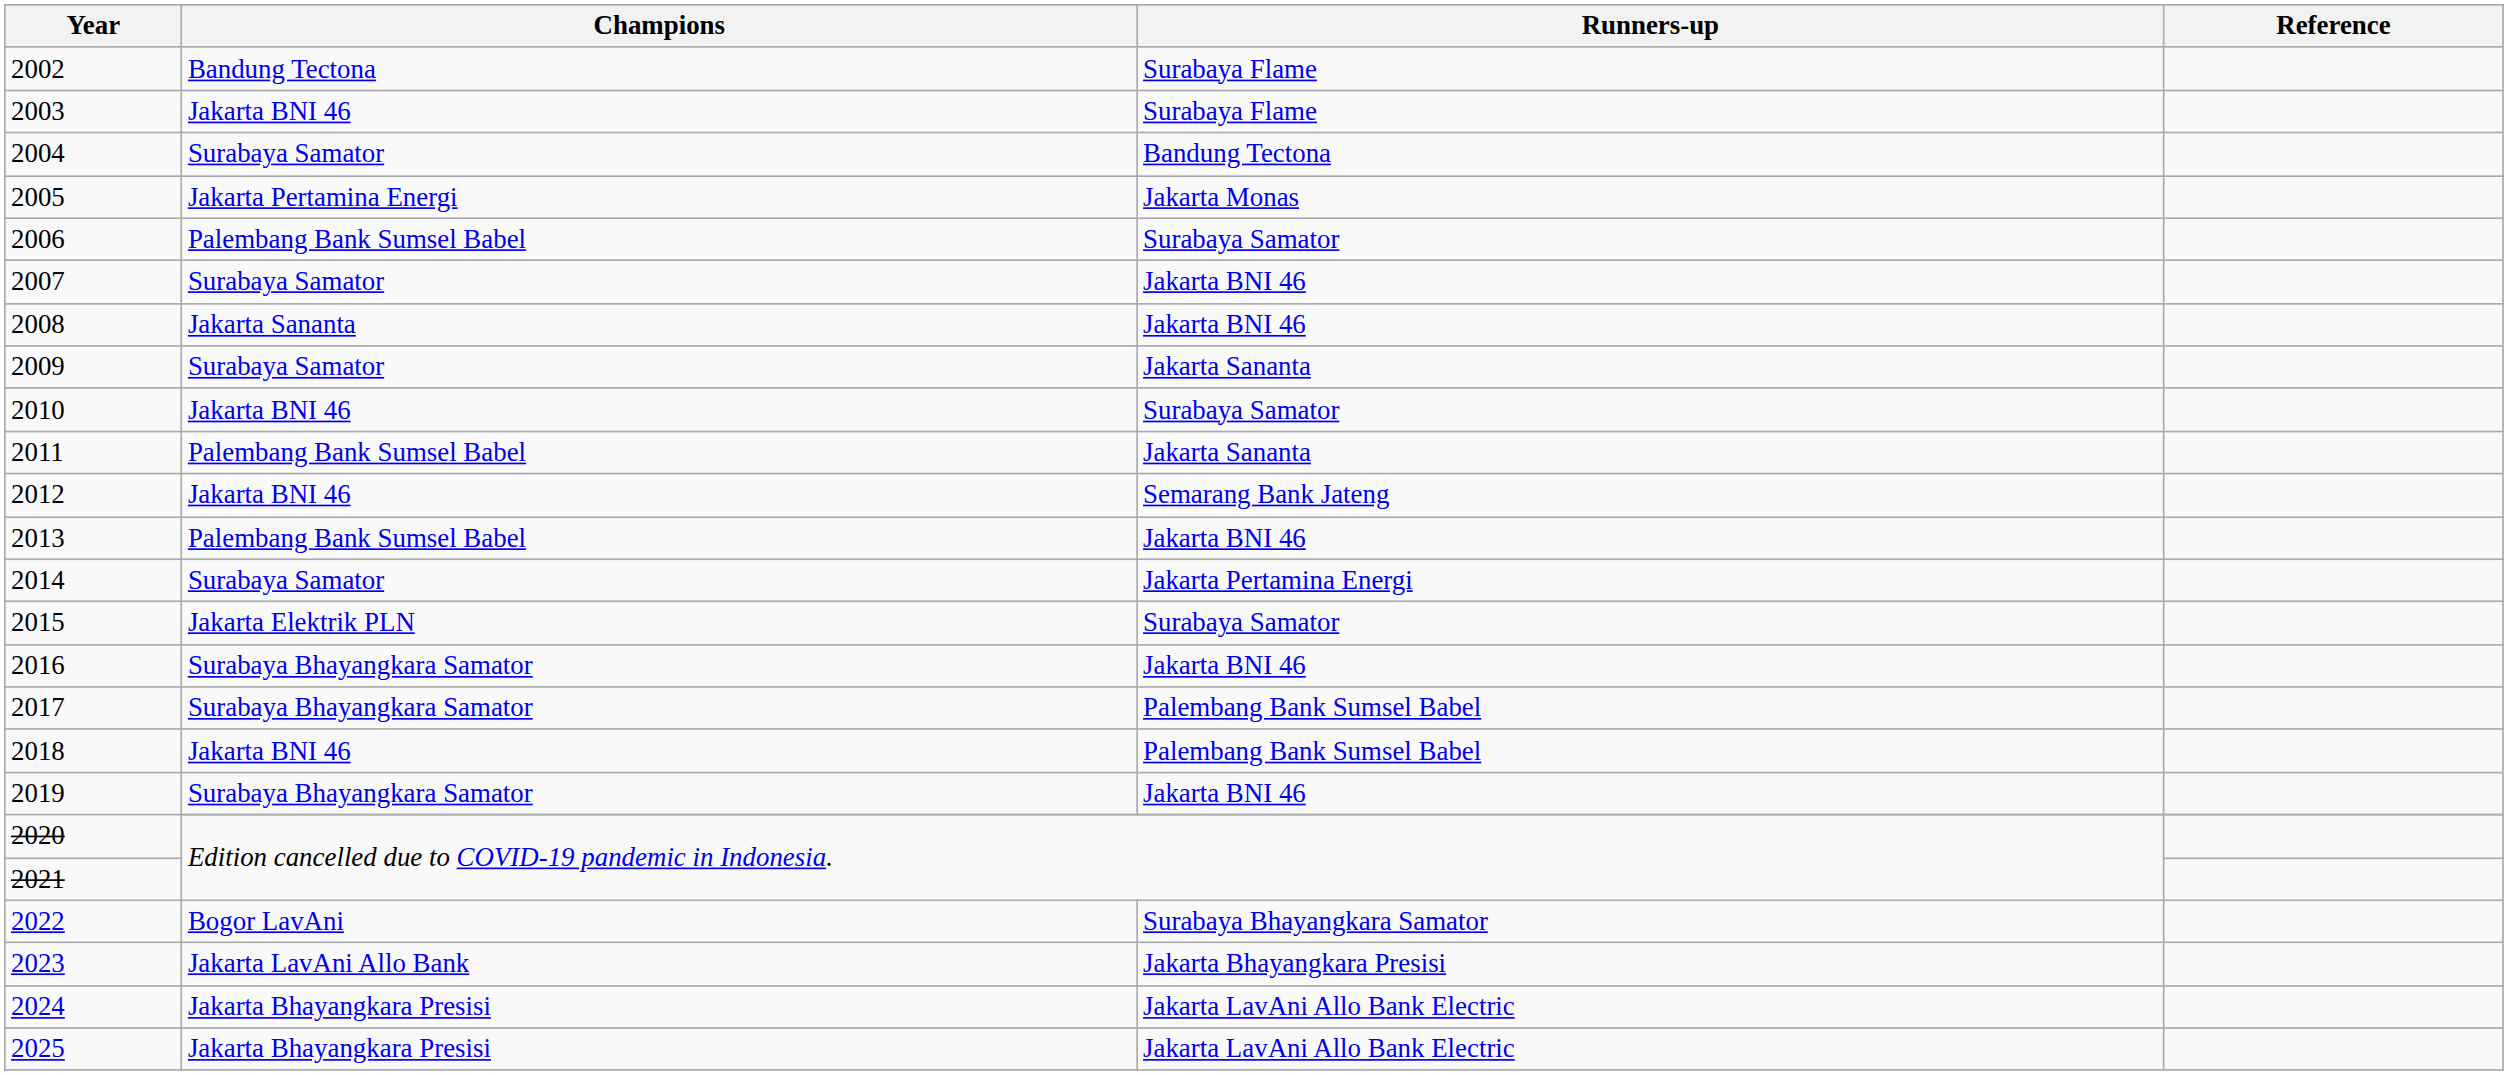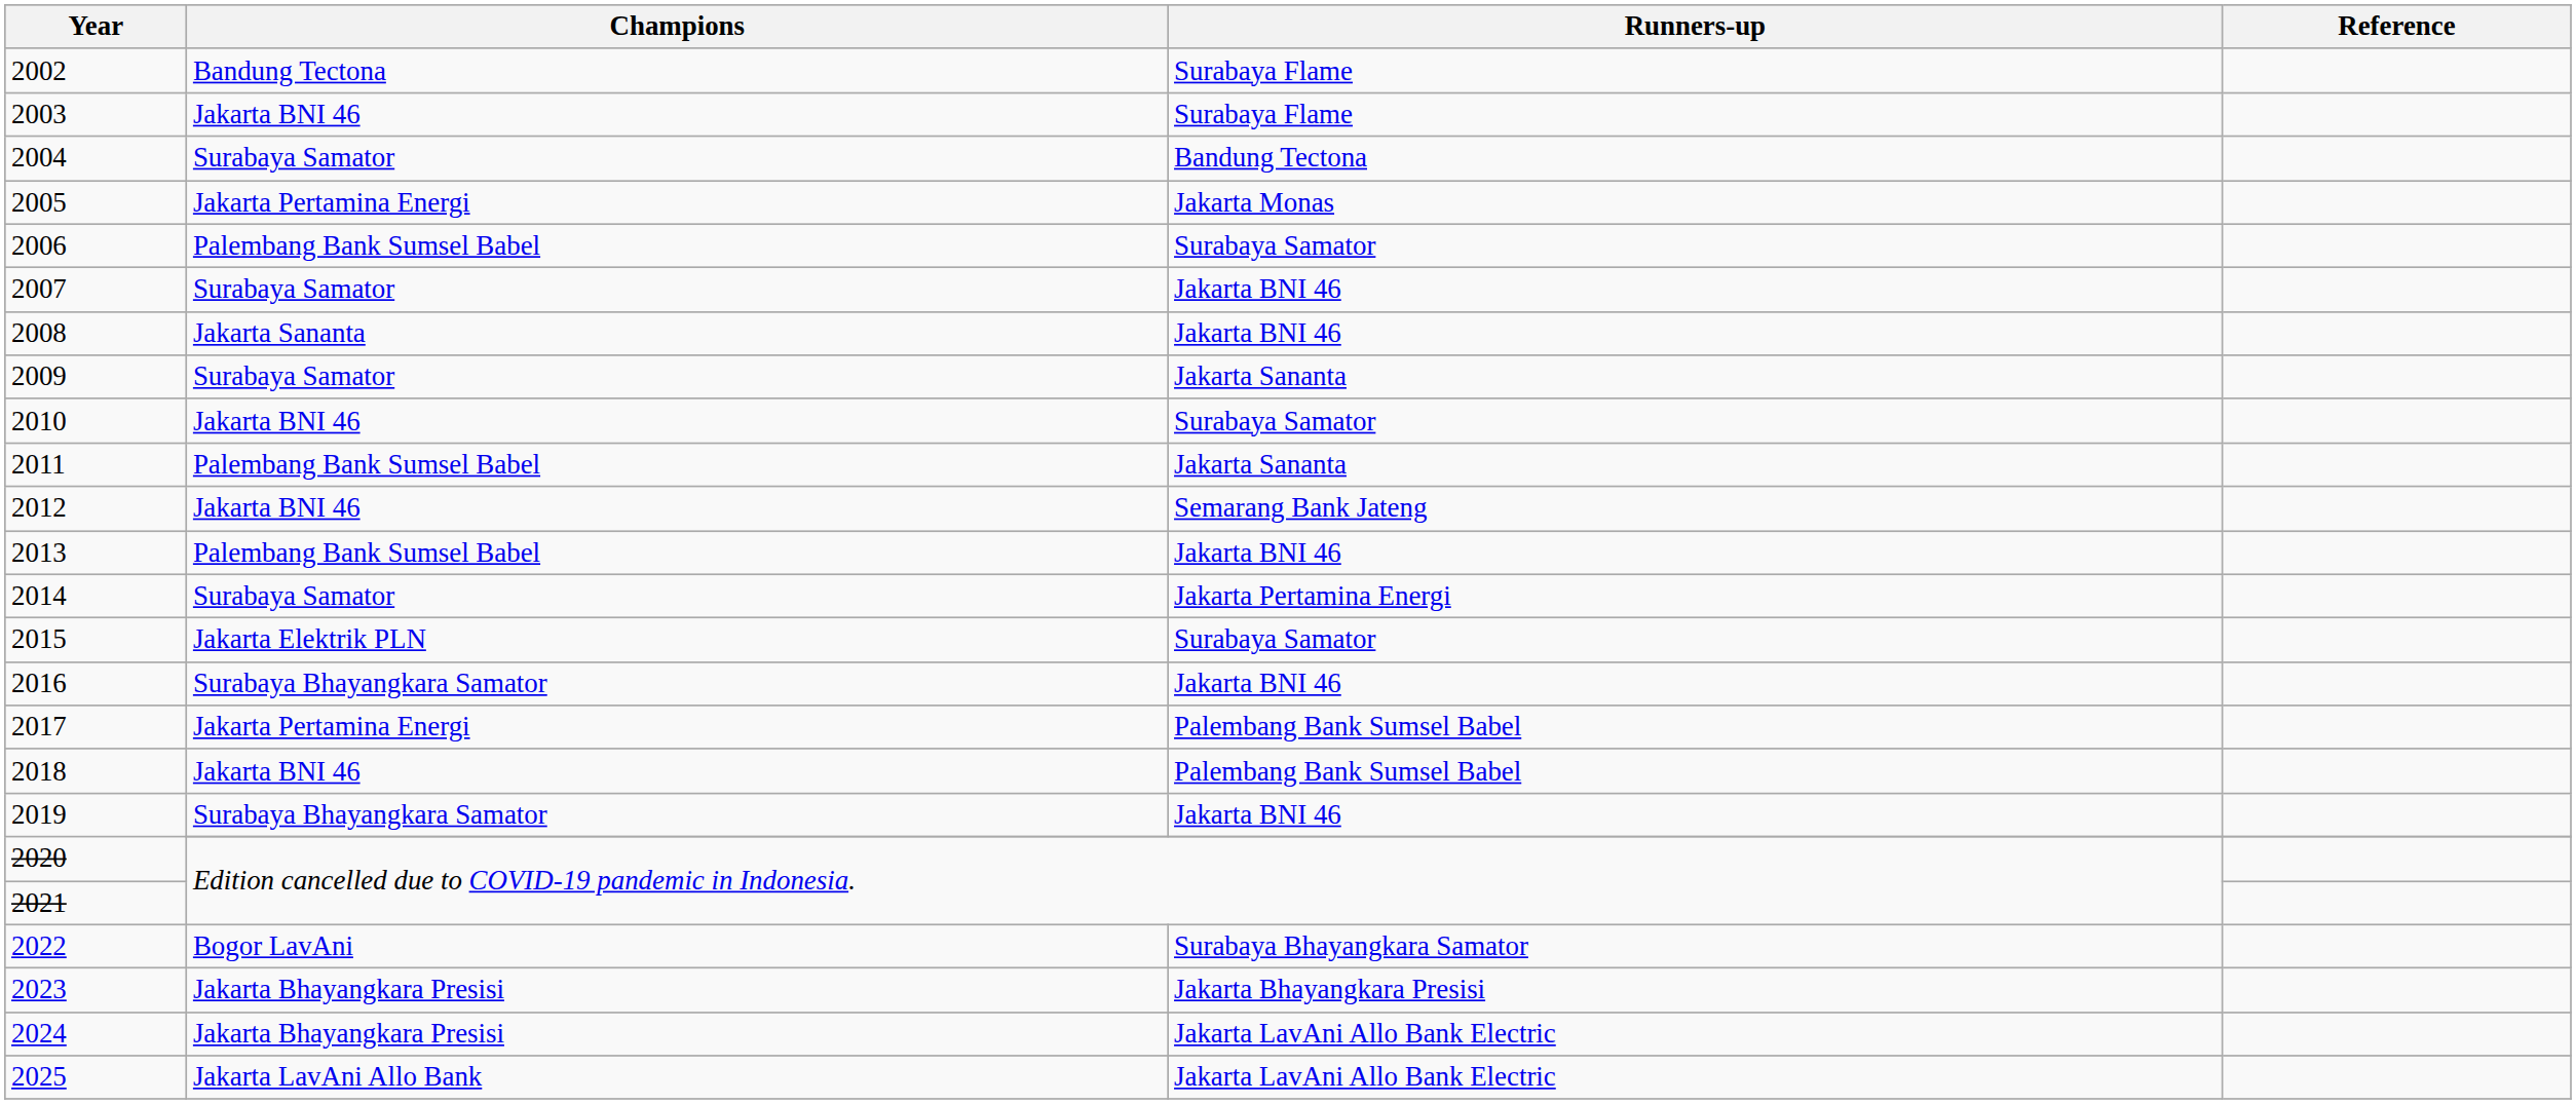2017 | Champions: Surabaya Bhayangkara Samator -> Jakarta Pertamina Energi
2023 | Champions: Jakarta LavAni Allo Bank -> Jakarta Bhayangkara Presisi
2025 | Champions: Jakarta Bhayangkara Presisi -> Jakarta LavAni Allo Bank
